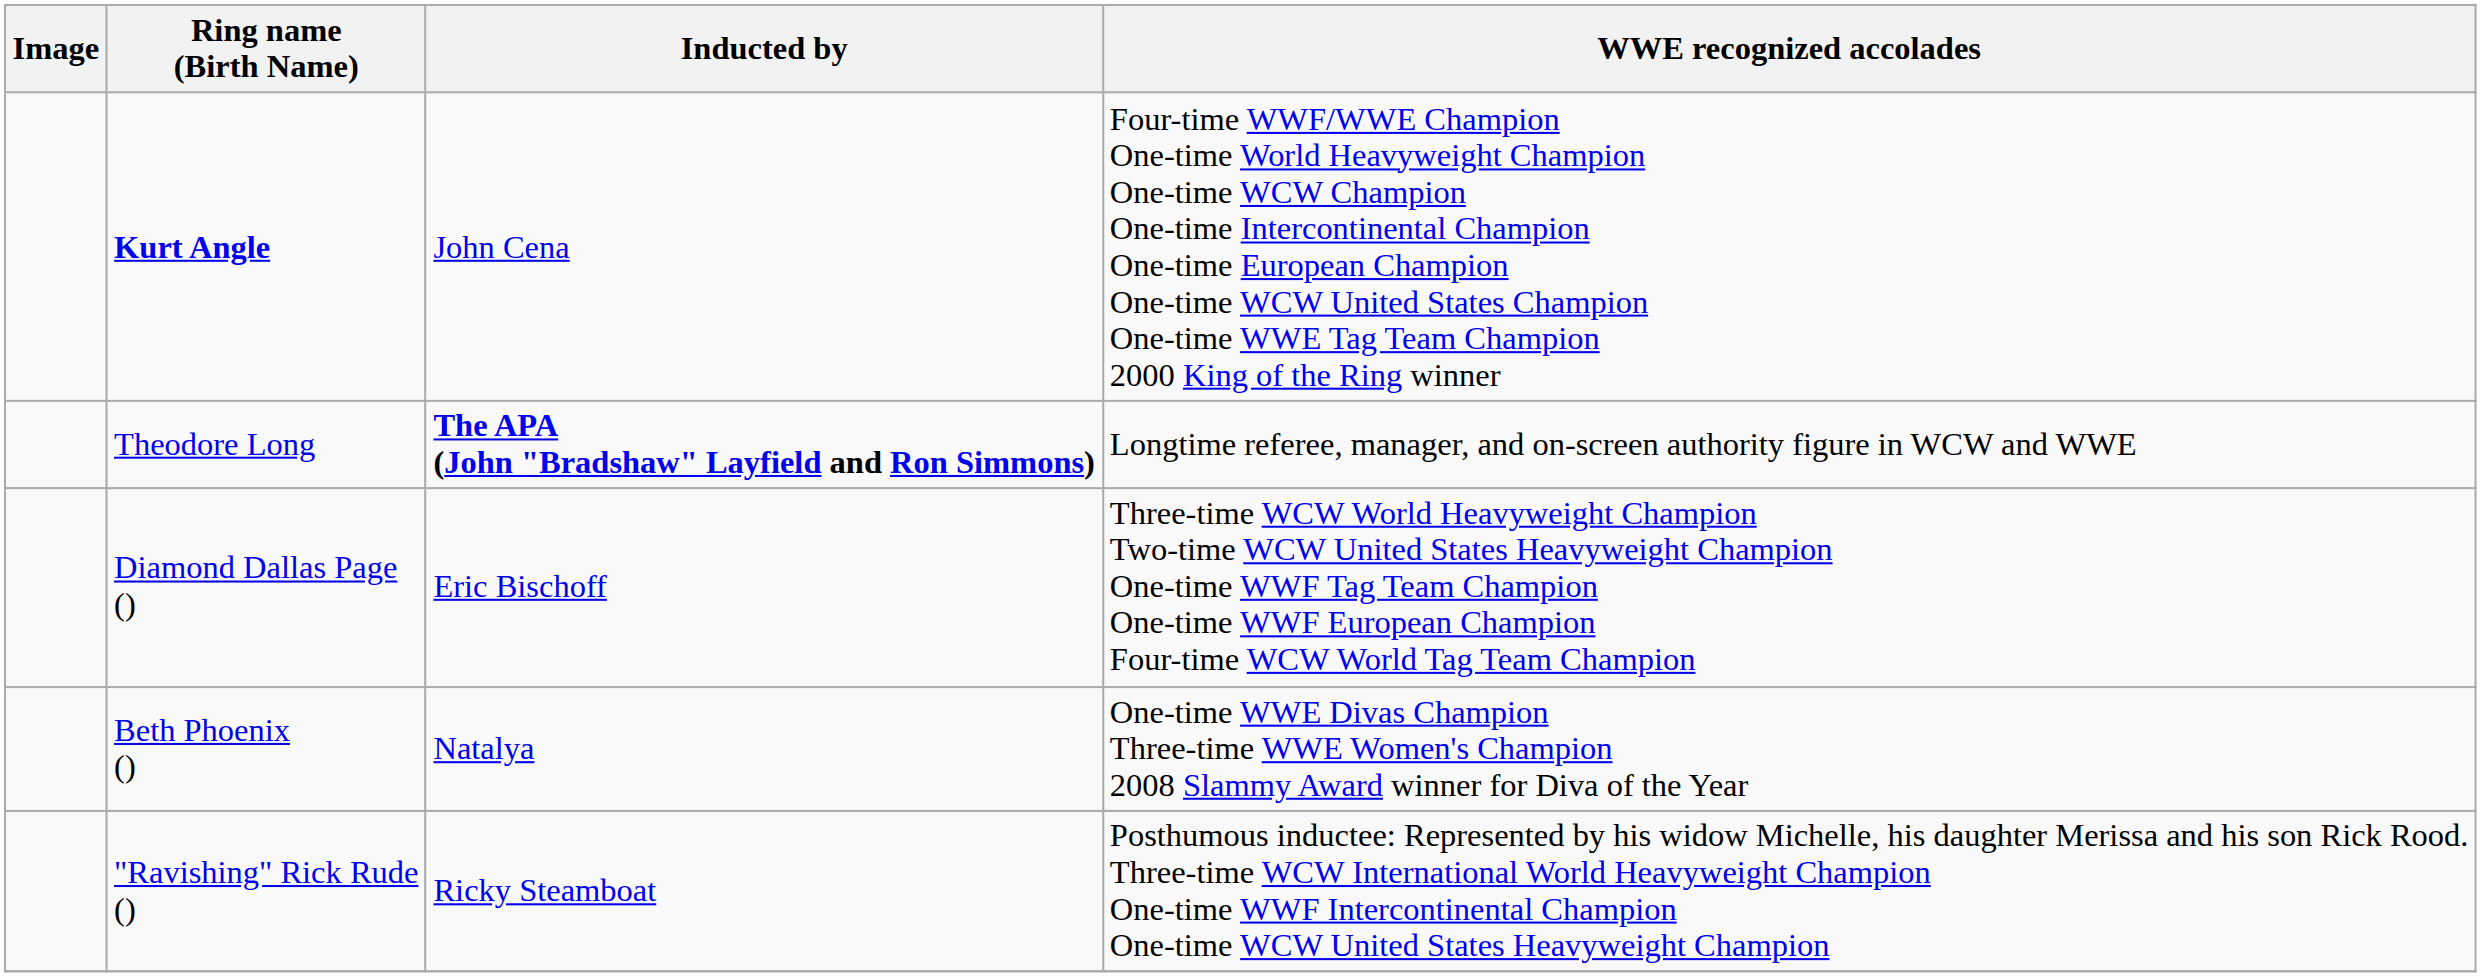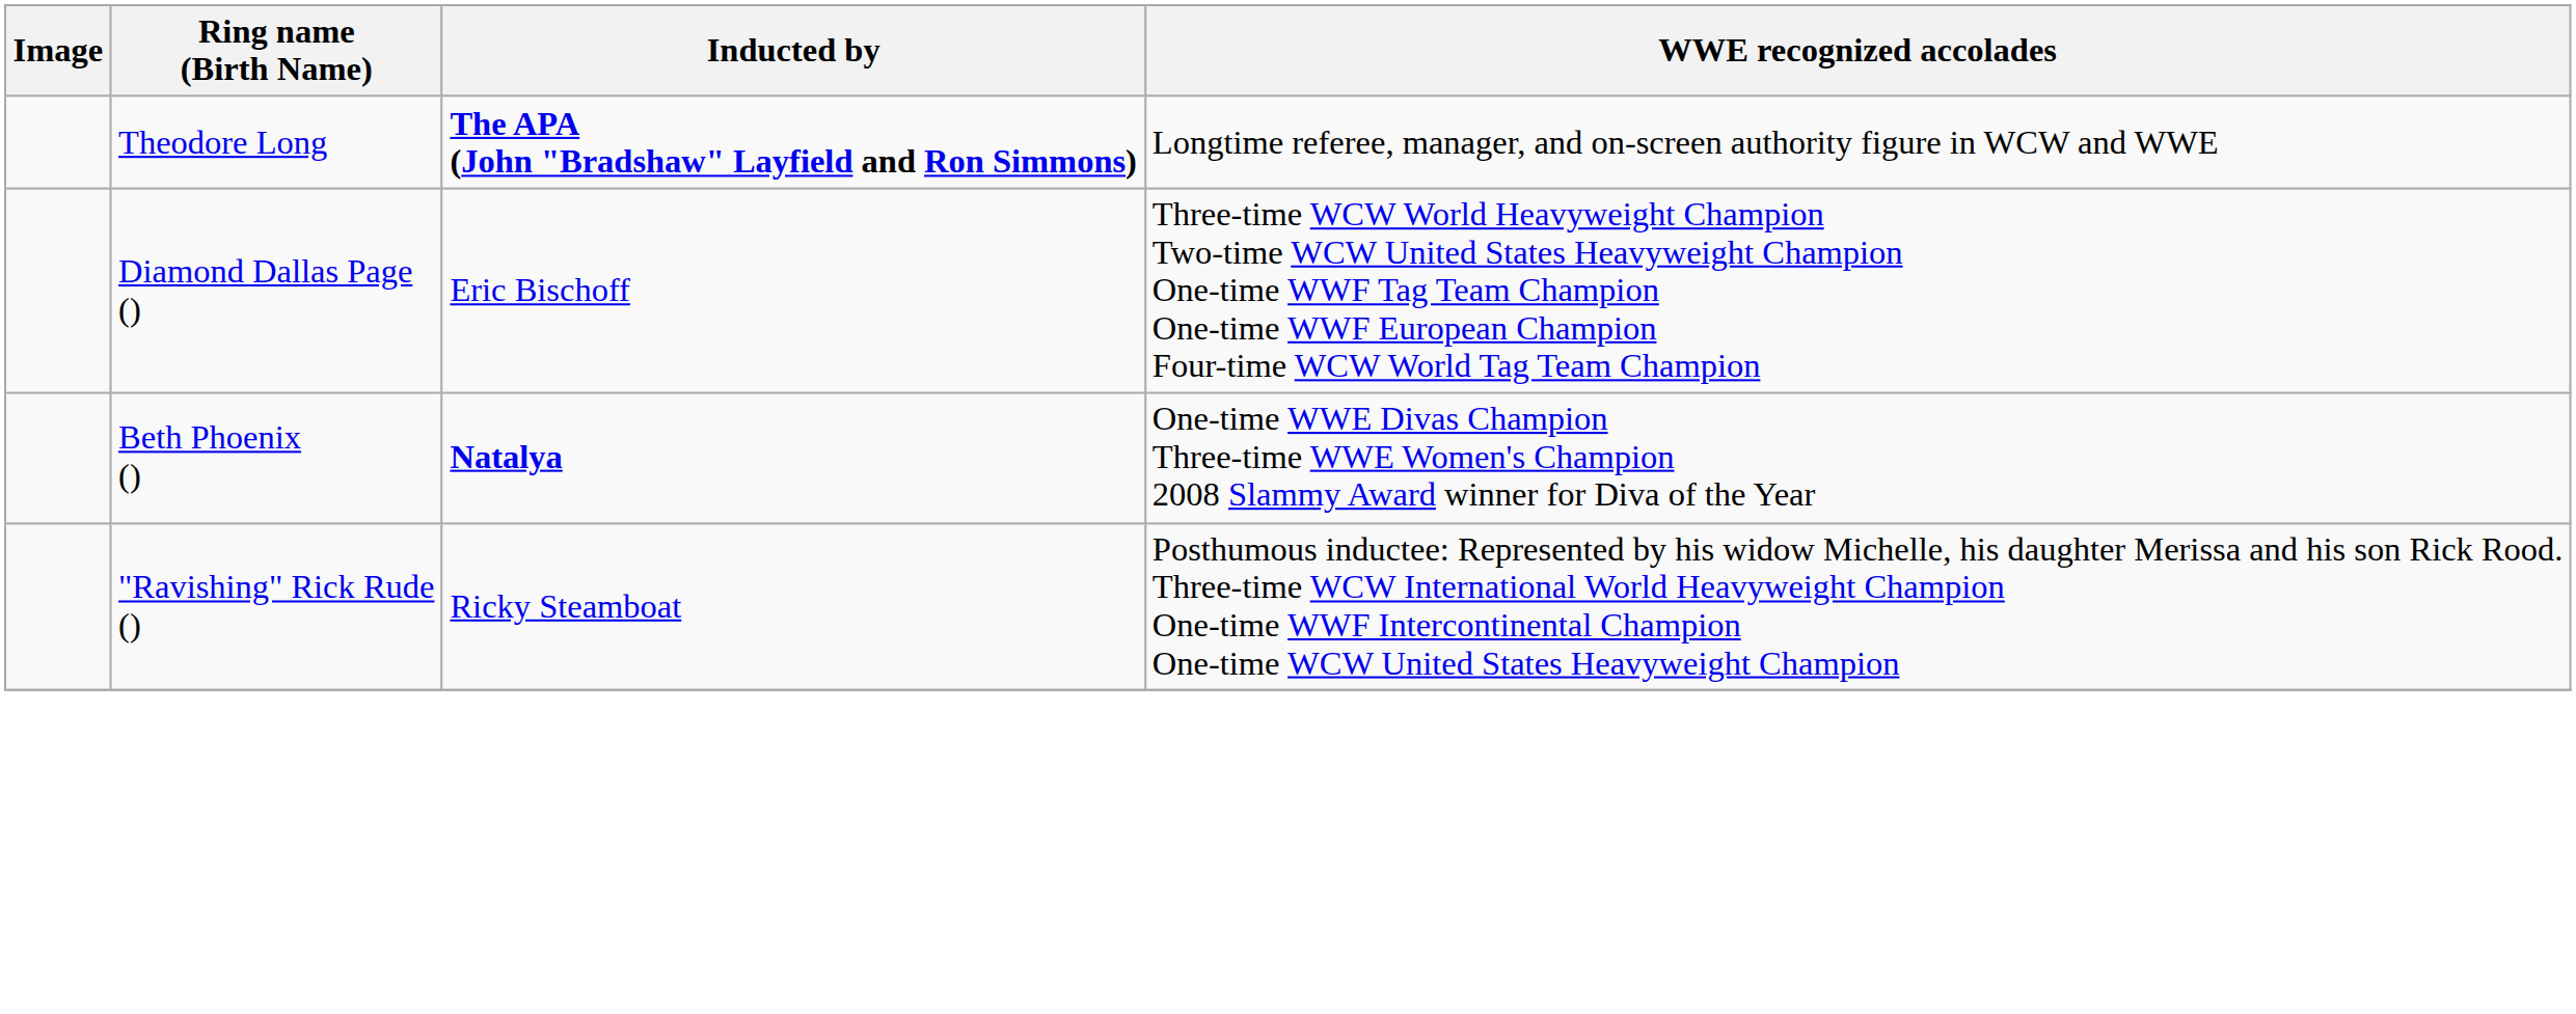- row: Kurt Angle | John Cena | Four-time WWF/WWE Champion One-time World Heavyweight Champion One-time WCW Champion One-time Intercontinental Champion One-time European Champion One-time WCW United States Champion One-time WWE Tag Team Champion 2000 King of the Ring winner
Beth Phoenix () | Inducted by: normal -> bold
